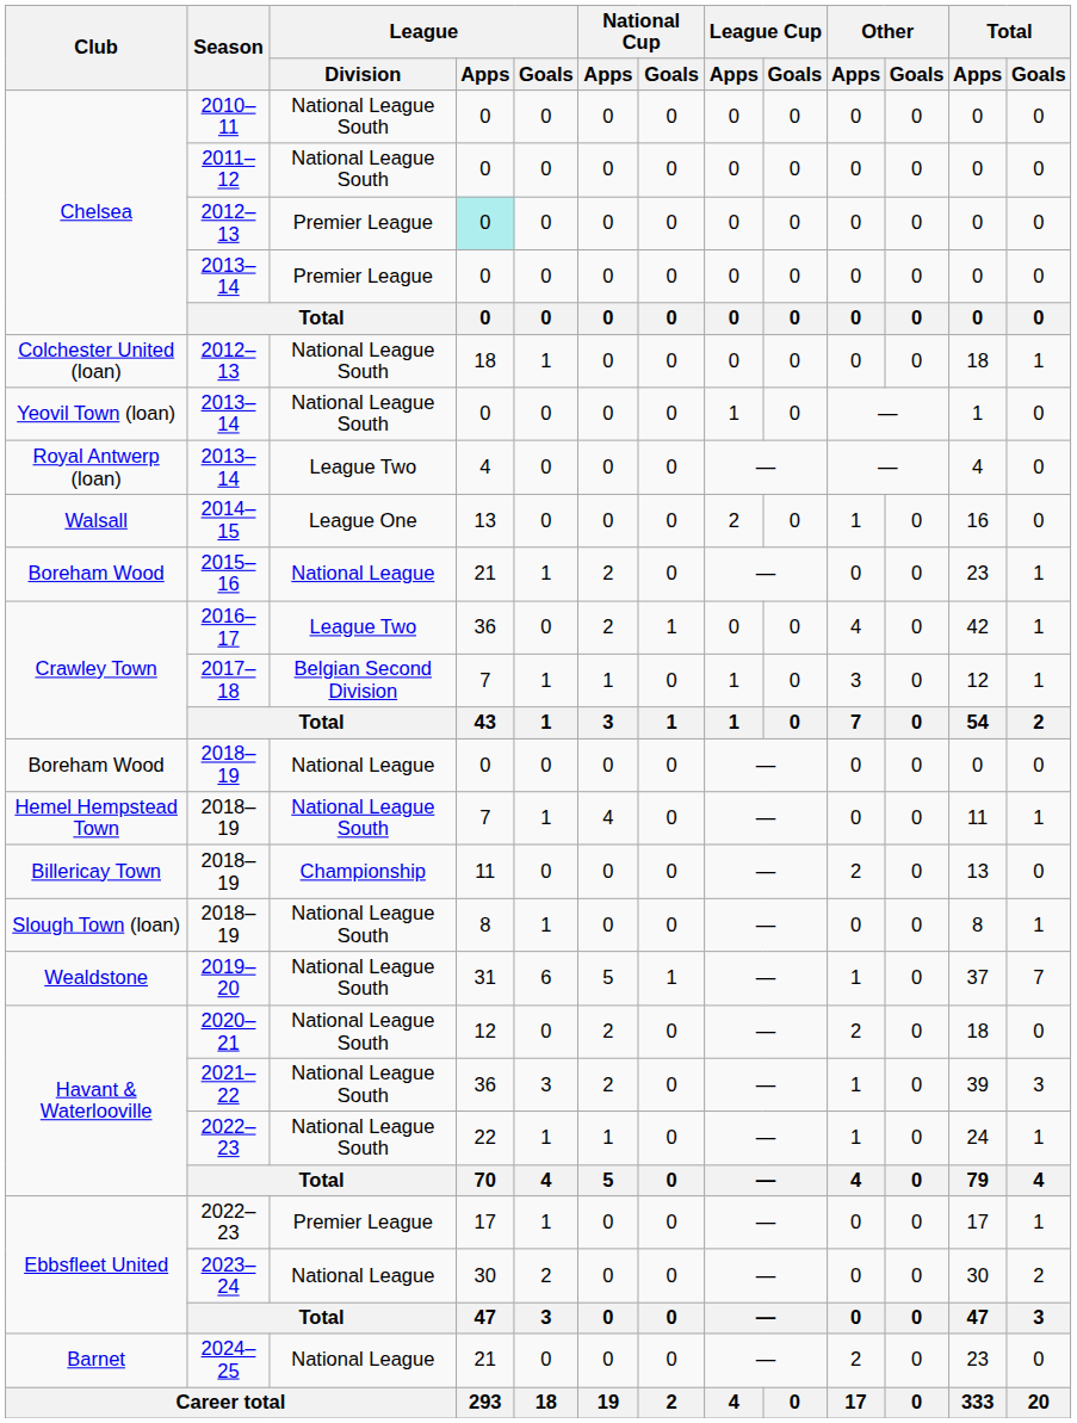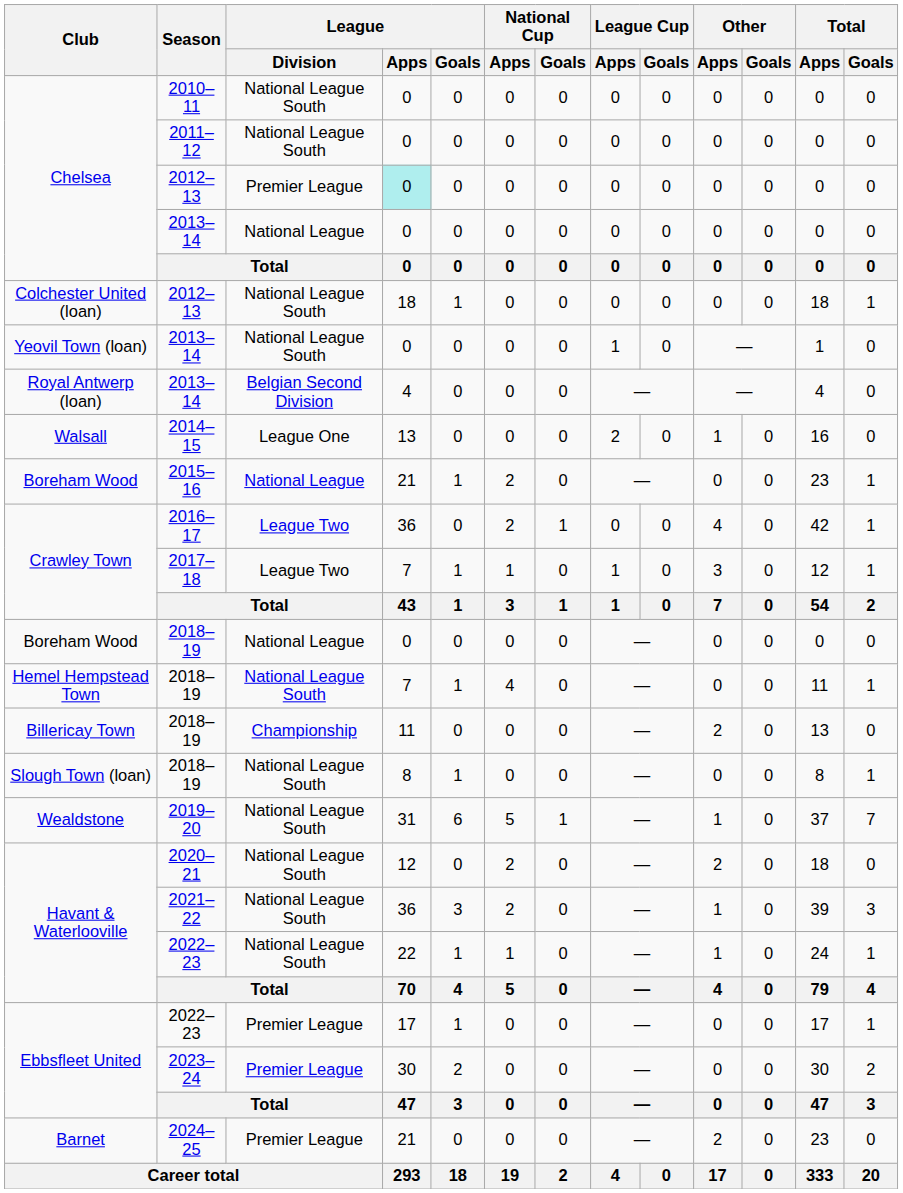Chelsea / 2013–14 | League / Division: Premier League -> National League
Royal Antwerp (loan) / 2013–14 | League / Division: League Two -> Belgian Second Division
2017–18 | League / Division: Belgian Second Division -> League Two
2023–24 | League / Division: National League -> Premier League
2024–25 | League / Division: National League -> Premier League
